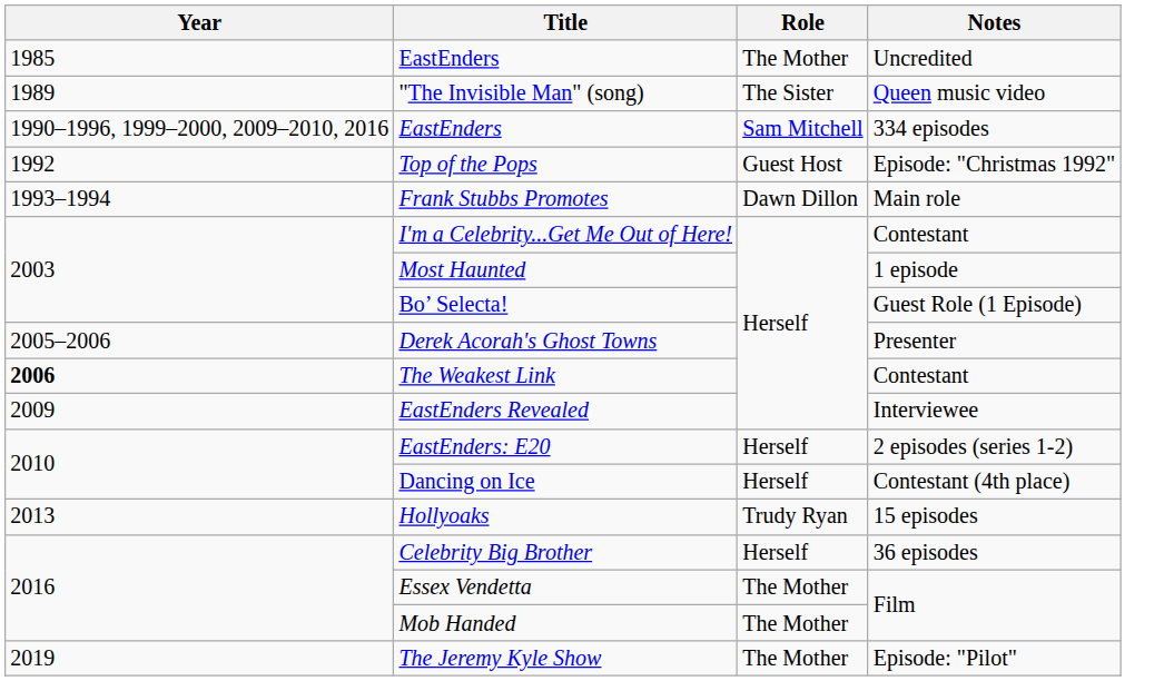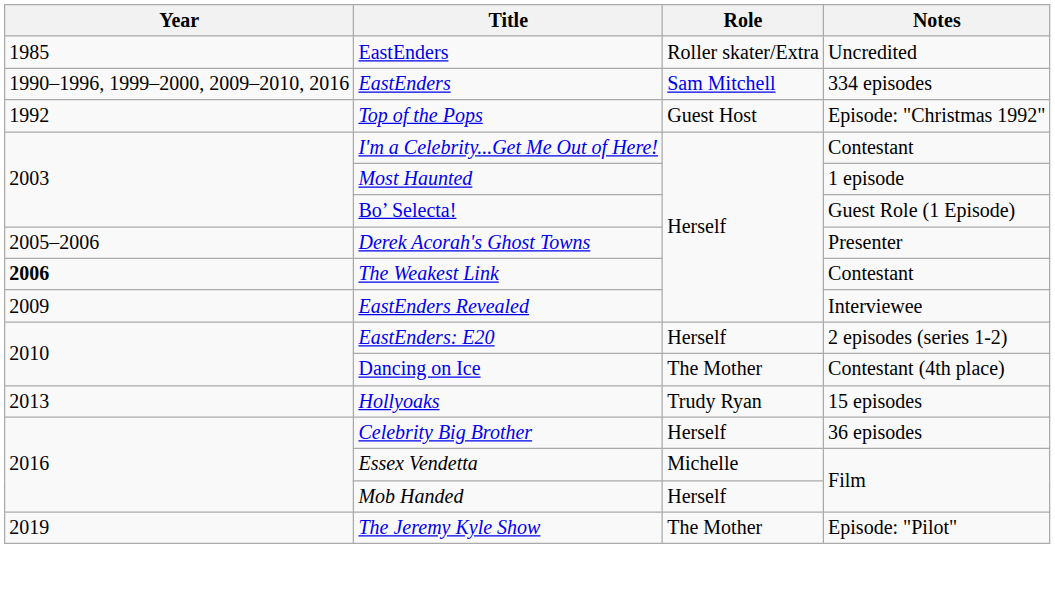EastEnders / Uncredited | Role: The Mother -> Roller skater/Extra
- row: 1989 | "The Invisible Man" (song) | The Sister | Queen music video
- row: 1993–1994 | Frank Stubbs Promotes | Dawn Dillon | Main role
Dancing on Ice | Role: Herself -> The Mother
Essex Vendetta | Role: The Mother -> Michelle
Mob Handed | Role: The Mother -> Herself
